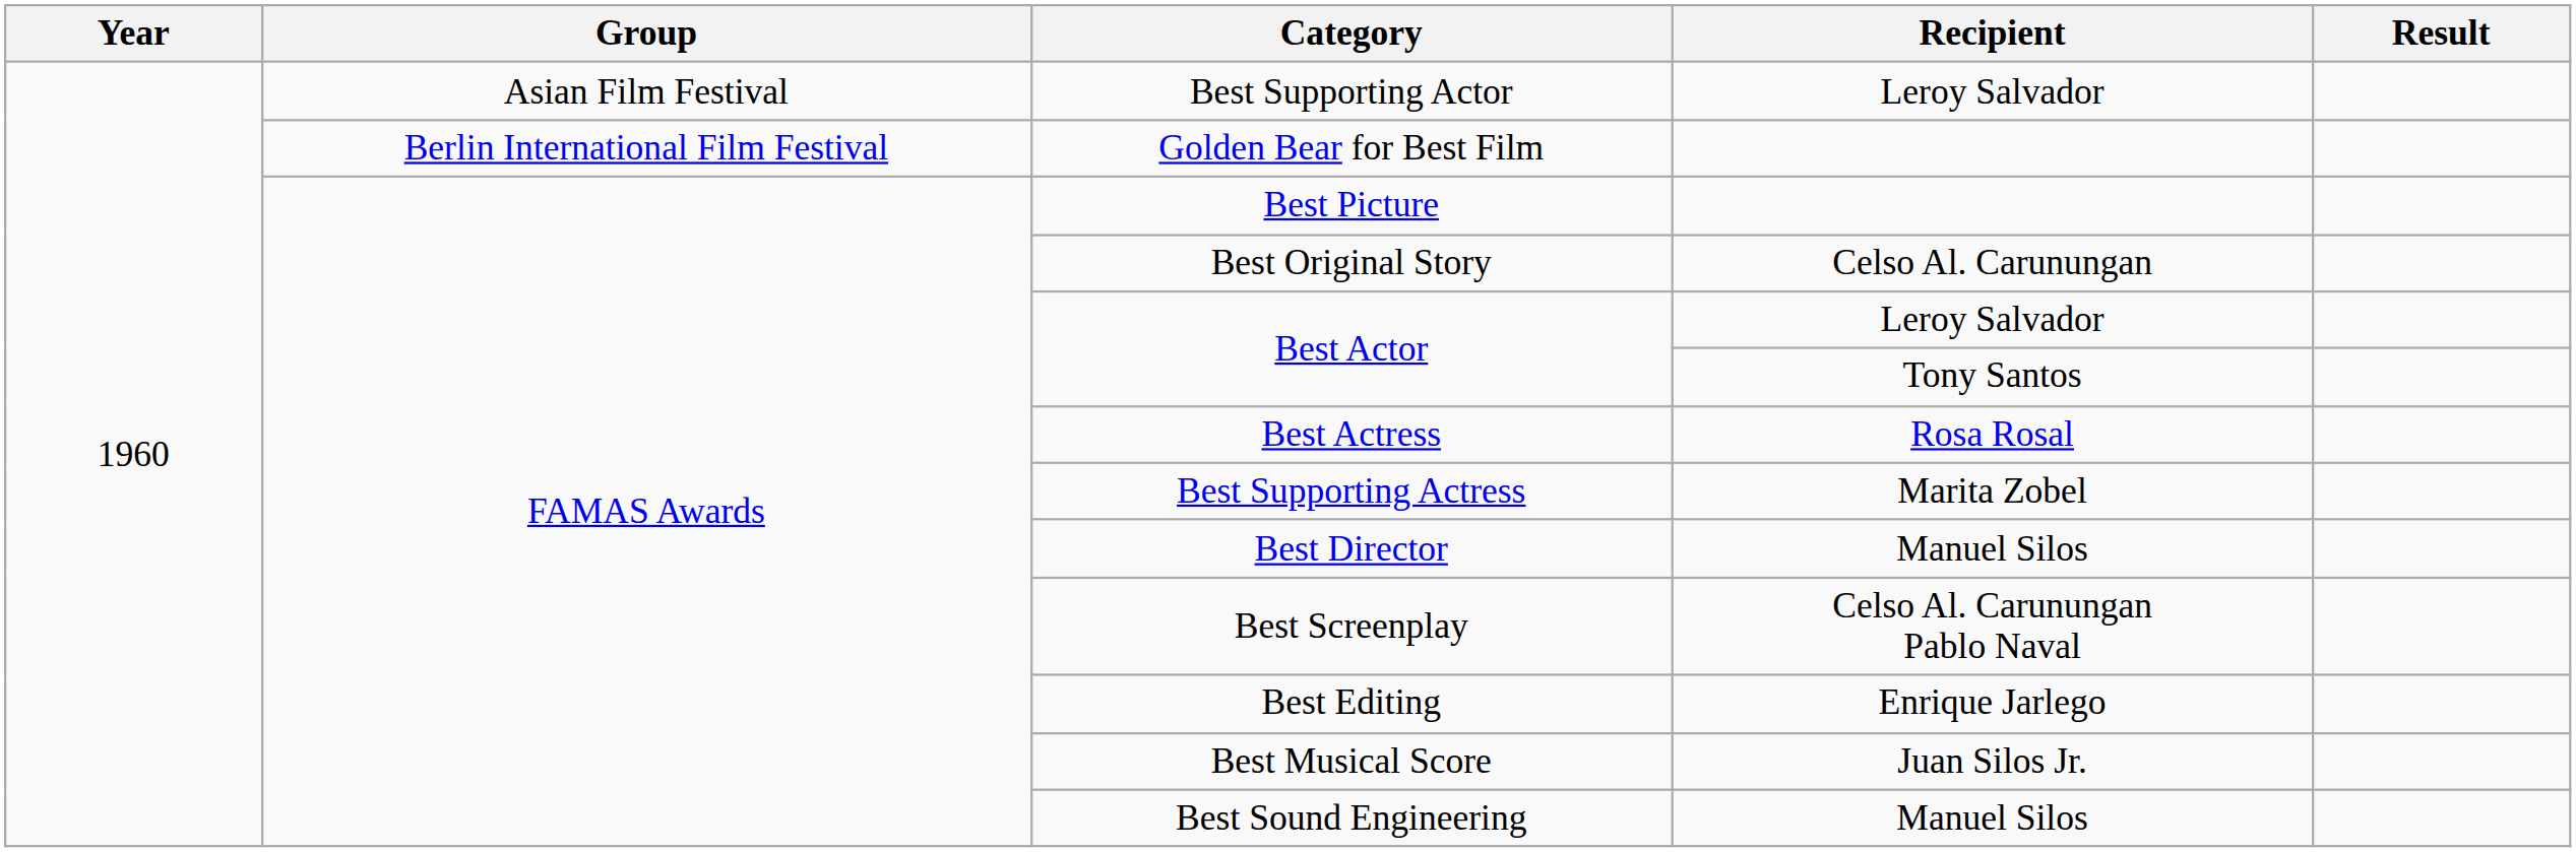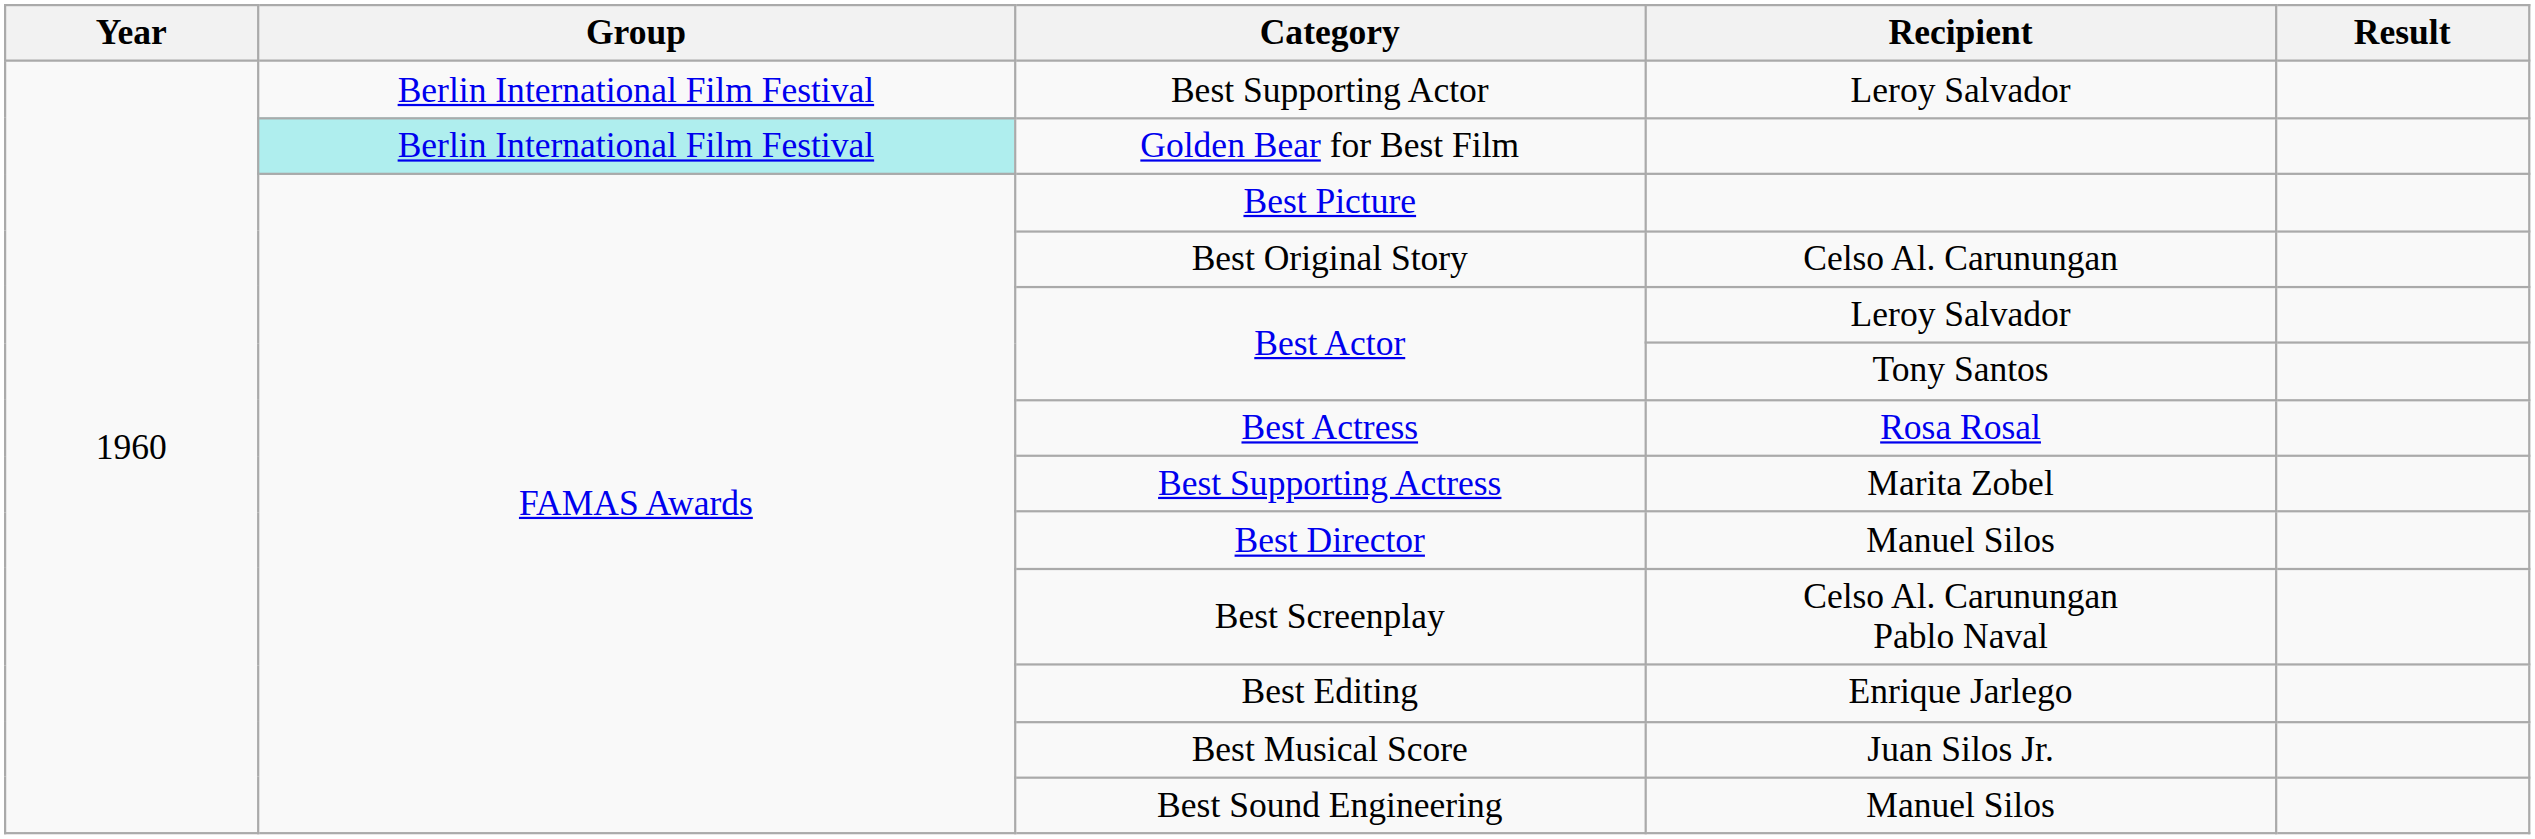Best Supporting Actor | Group: Asian Film Festival -> Berlin International Film Festival
Golden Bear for Best Film | Group: no background -> paleturquoise background
